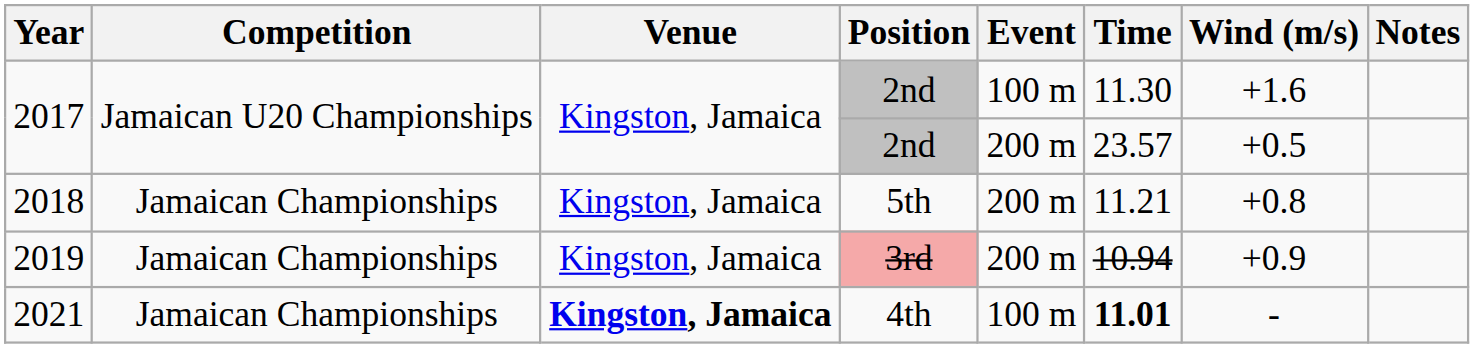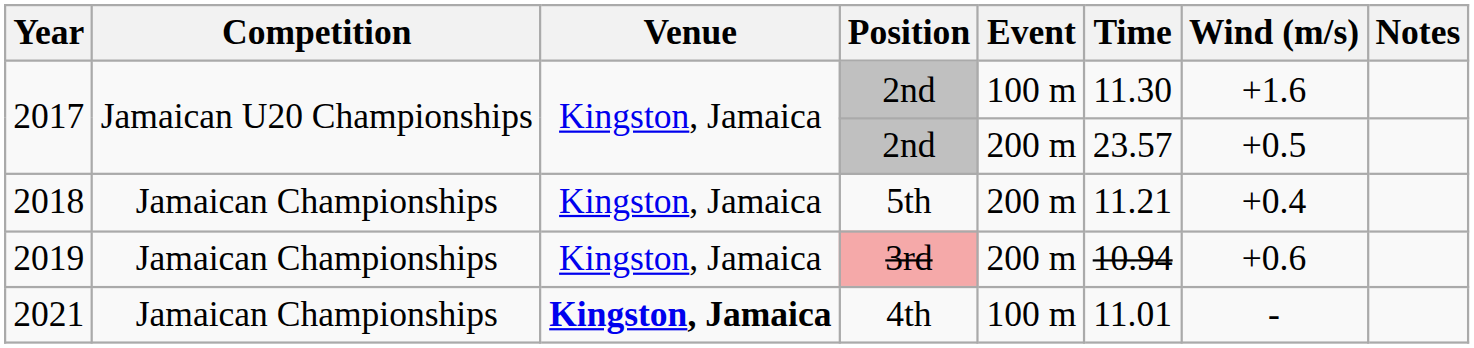2018 | Wind (m/s): +0.8 -> +0.4
2019 | Wind (m/s): +0.9 -> +0.6
2021 | Time: bold -> normal
